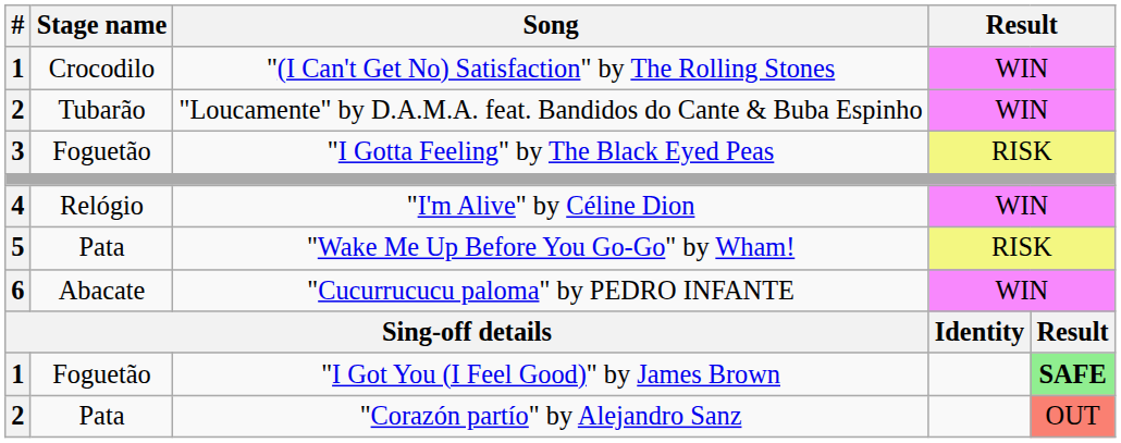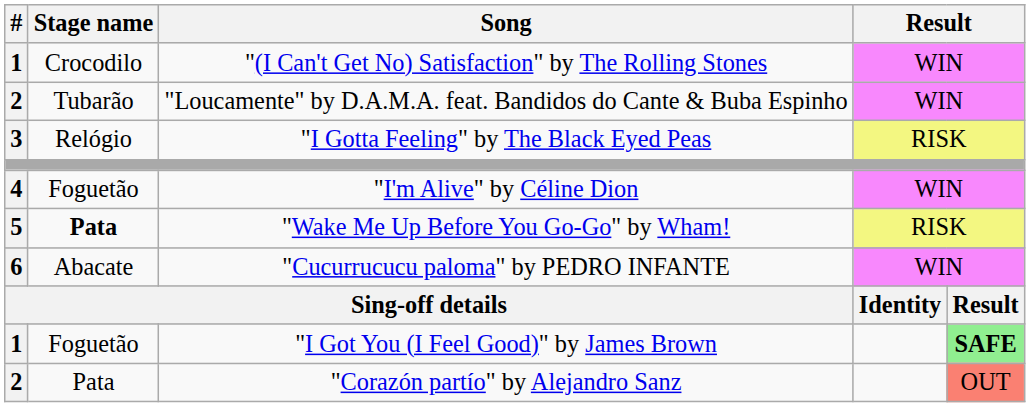"I Gotta Feeling" by The Black Eyed Peas | Stage name: Foguetão -> Relógio
"I'm Alive" by Céline Dion | Stage name: Relógio -> Foguetão
"Wake Me Up Before You Go-Go" by Wham! | Stage name: normal -> bold
